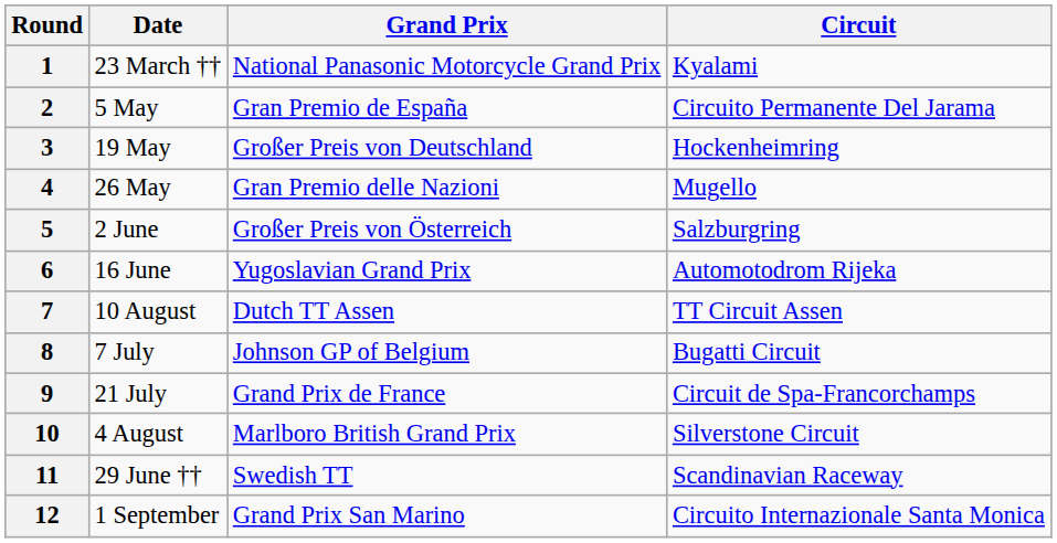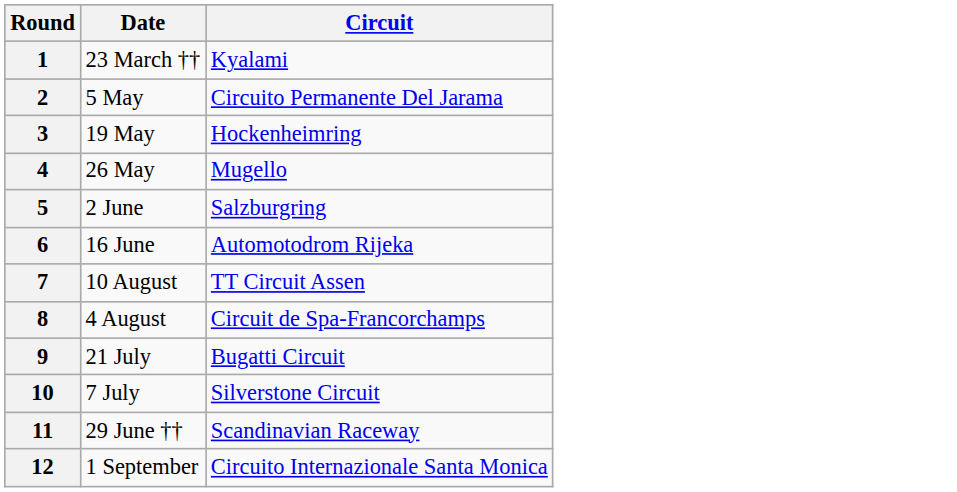- column: Grand Prix | National Panasonic Motorcycle Grand Prix | Gran Premio de España | Großer Preis von Deutschland | Gran Premio delle Nazioni | Großer Preis von Österreich | Yugoslavian Grand Prix | Dutch TT Assen | Johnson GP of Belgium | Grand Prix de France | Marlboro British Grand Prix | Swedish TT | Grand Prix San Marino
8 | Date: 7 July -> 4 August
8 | Circuit: Bugatti Circuit -> Circuit de Spa-Francorchamps
9 | Circuit: Circuit de Spa-Francorchamps -> Bugatti Circuit
10 | Date: 4 August -> 7 July
